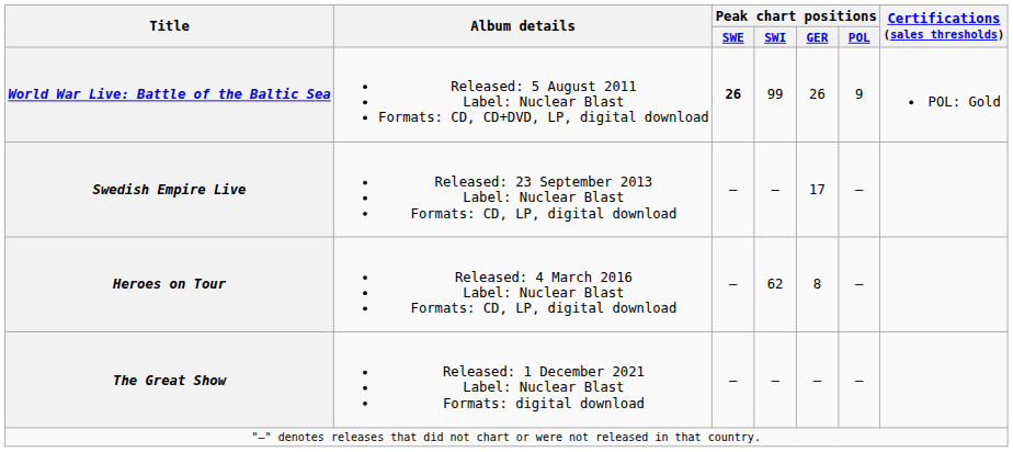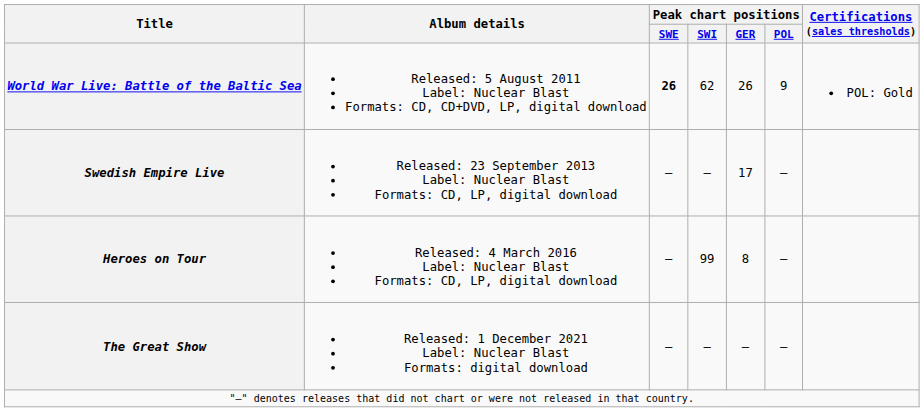World War Live: Battle of the Baltic Sea | Peak chart positions / SWI: 99 -> 62
Heroes on Tour | Peak chart positions / SWI: 62 -> 99
